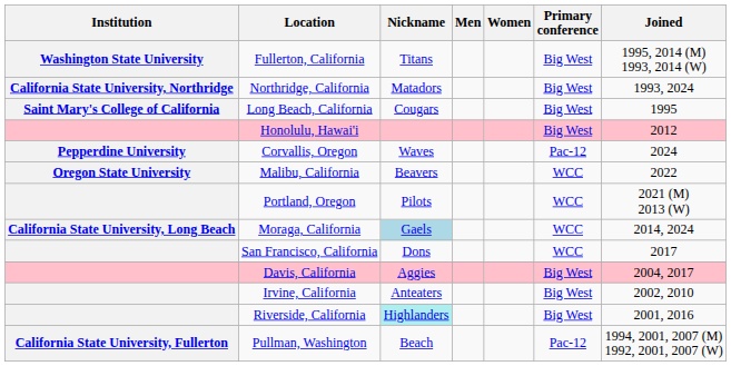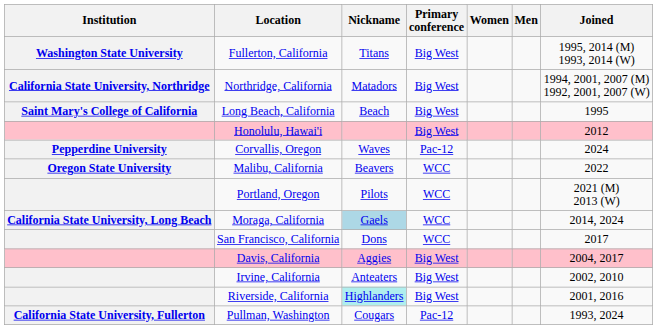columns swapped: Men <-> Primary conference
Northridge, California | Joined: 1993, 2024 -> 1994, 2001, 2007 (M) 1992, 2001, 2007 (W)
Long Beach, California | Nickname: Cougars -> Beach
Pullman, Washington | Nickname: Beach -> Cougars
Pullman, Washington | Joined: 1994, 2001, 2007 (M) 1992, 2001, 2007 (W) -> 1993, 2024
